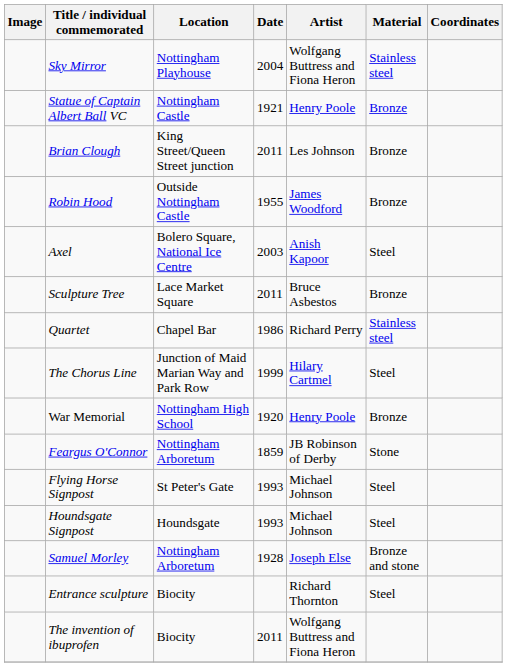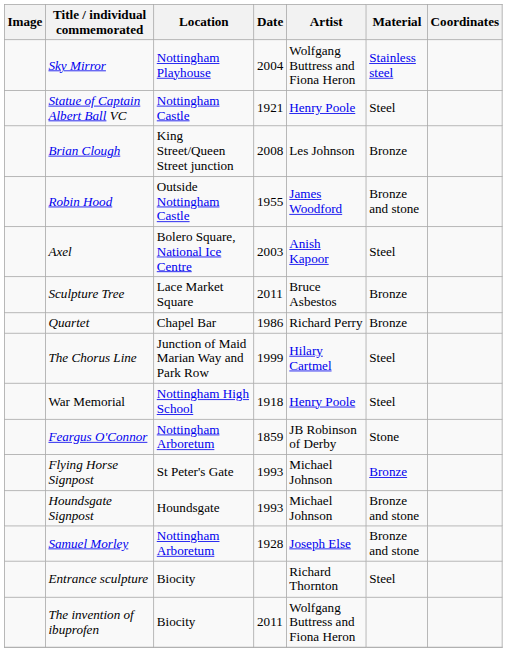Statue of Captain Albert Ball VC | Material: Bronze -> Steel
Brian Clough | Date: 2011 -> 2008
Robin Hood | Material: Bronze -> Bronze and stone
Quartet | Material: Stainless steel -> Bronze
War Memorial | Date: 1920 -> 1918
War Memorial | Material: Bronze -> Steel
Flying Horse Signpost | Material: Steel -> Bronze
Houndsgate Signpost | Material: Steel -> Bronze and stone
